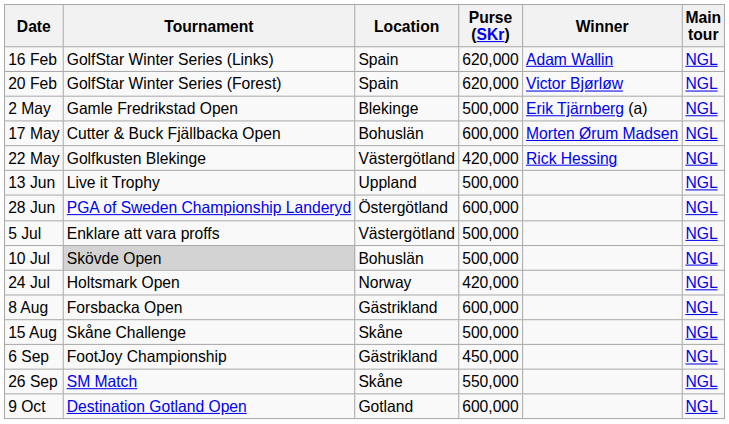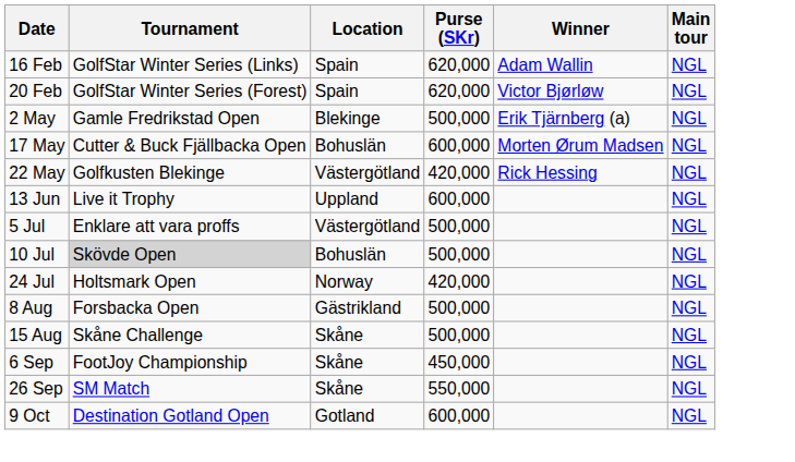13 Jun | Purse (SKr): 500,000 -> 600,000
- row: 28 Jun | PGA of Sweden Championship Landeryd | Östergötland | 600,000 | NGL
8 Aug | Purse (SKr): 600,000 -> 500,000
6 Sep | Location: Gästrikland -> Skåne
